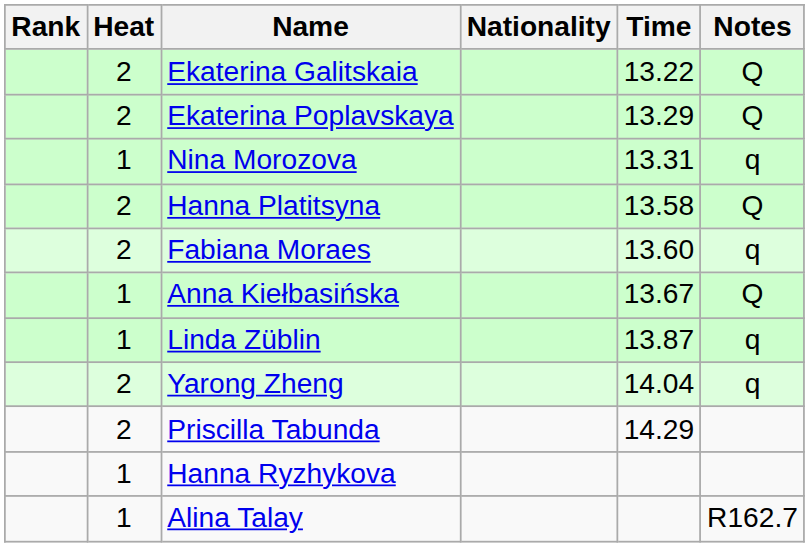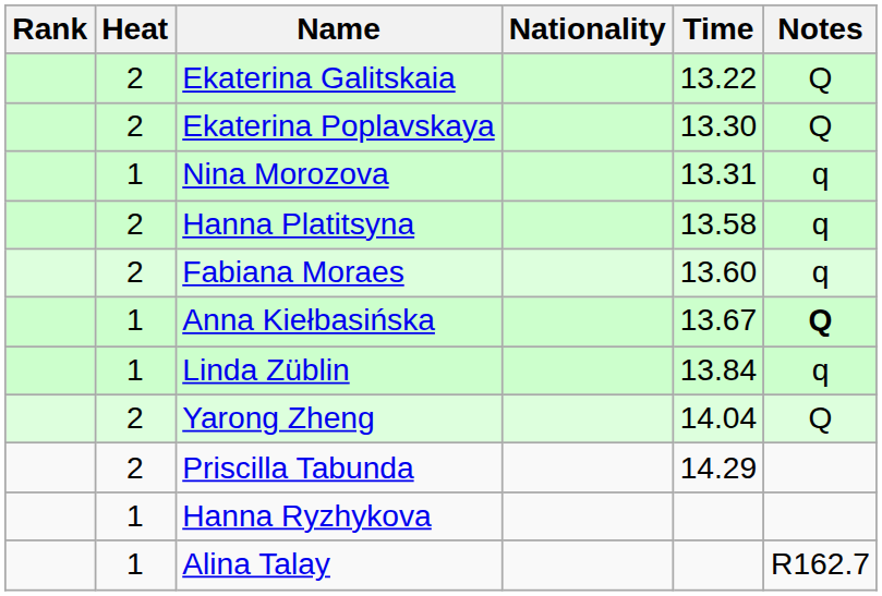Ekaterina Poplavskaya | Time: 13.29 -> 13.30
Hanna Platitsyna | Notes: Q -> q
Anna Kiełbasińska | Notes: normal -> bold
Linda Züblin | Time: 13.87 -> 13.84
Yarong Zheng | Notes: q -> Q
